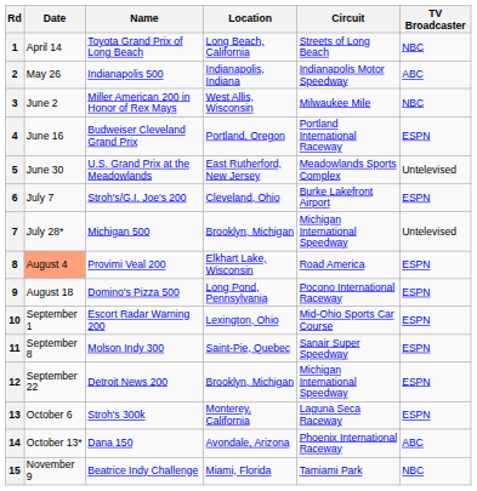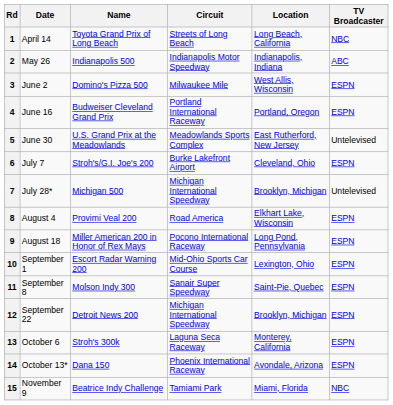columns swapped: Circuit <-> Location
3 | Name: Miller American 200 in Honor of Rex Mays -> Domino's Pizza 500
3 | TV Broadcaster: NBC -> ESPN
8 | Date: lightsalmon background -> no background
9 | Name: Domino's Pizza 500 -> Miller American 200 in Honor of Rex Mays
14 | TV Broadcaster: ABC -> ESPN
